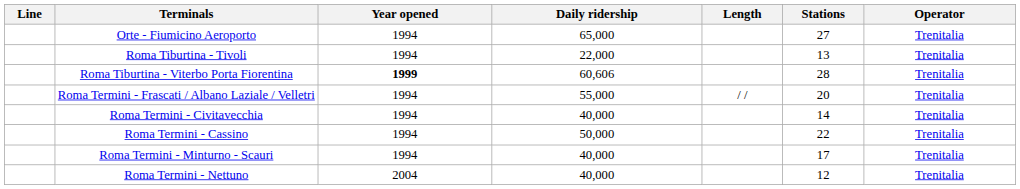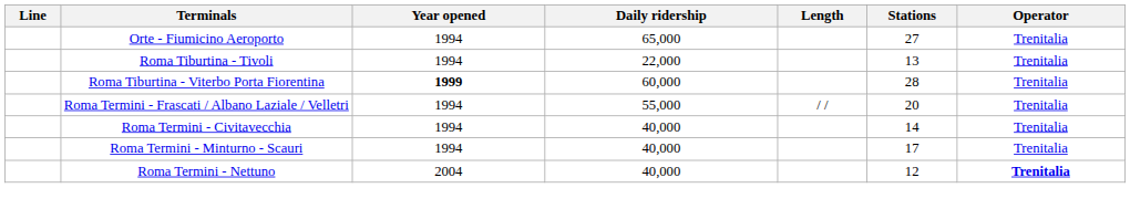Roma Tiburtina - Viterbo Porta Fiorentina | Daily ridership: 60,606 -> 60,000
- row: Roma Termini - Cassino | 1994 | 50,000 | 22 | Trenitalia
Roma Termini - Nettuno | Operator: normal -> bold
